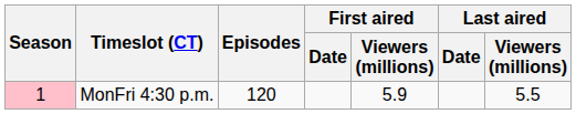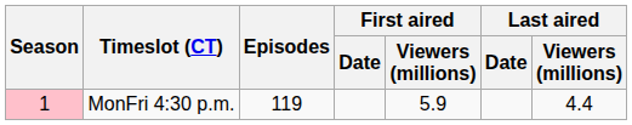MonFri 4:30 p.m. | Episodes: 120 -> 119
MonFri 4:30 p.m. | Last aired / Viewers (millions): 5.5 -> 4.4
